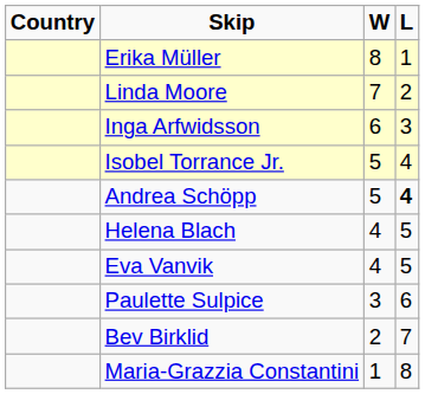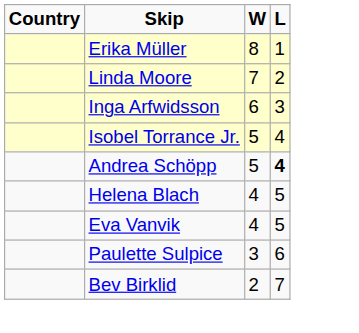- row: Maria-Grazzia Constantini | 1 | 8
